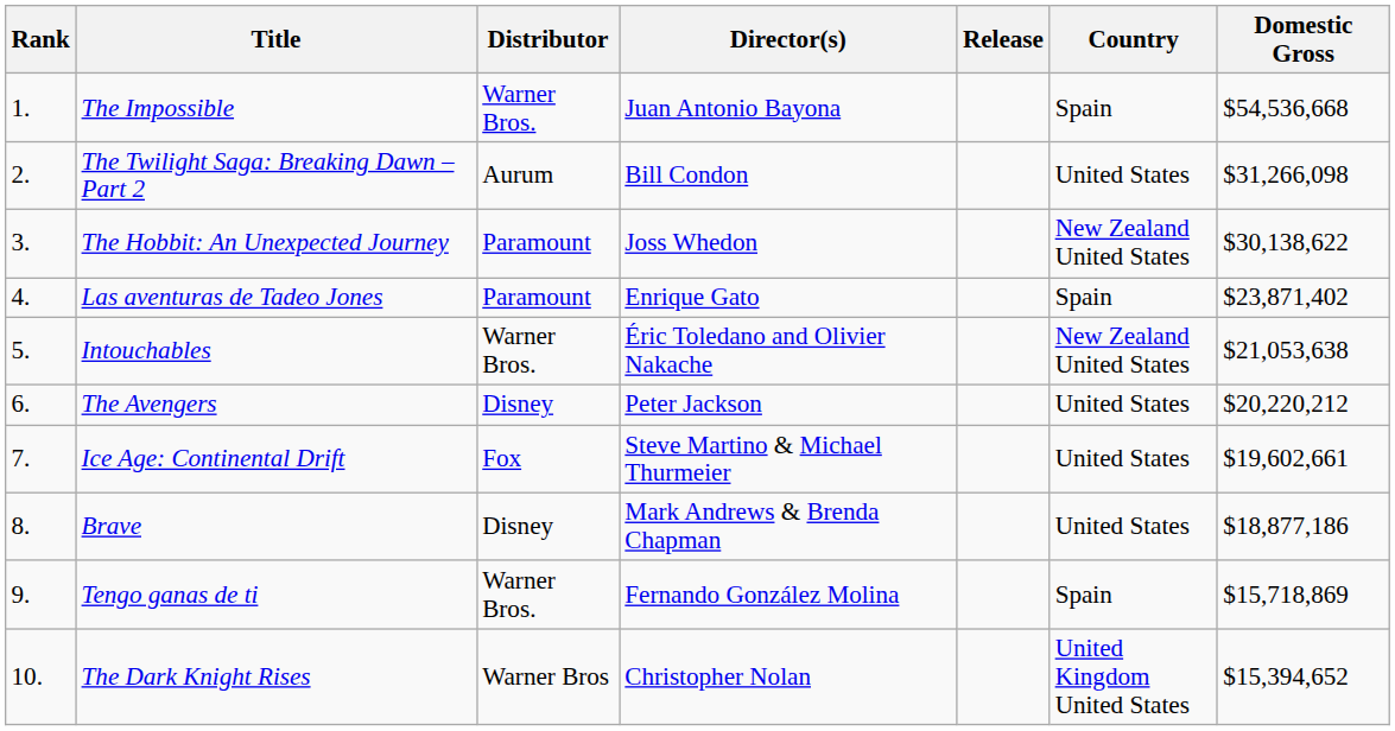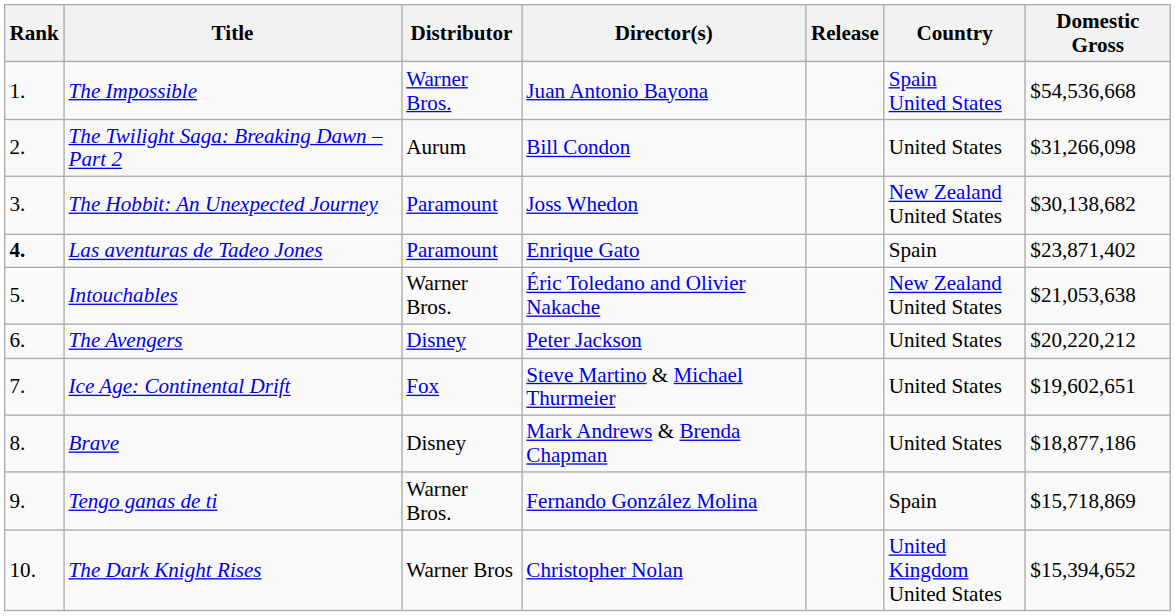The Impossible | Country: Spain -> Spain United States
The Hobbit: An Unexpected Journey | Domestic Gross: $30,138,622 -> $30,138,682
Las aventuras de Tadeo Jones | Rank: normal -> bold
Ice Age: Continental Drift | Domestic Gross: $19,602,661 -> $19,602,651
